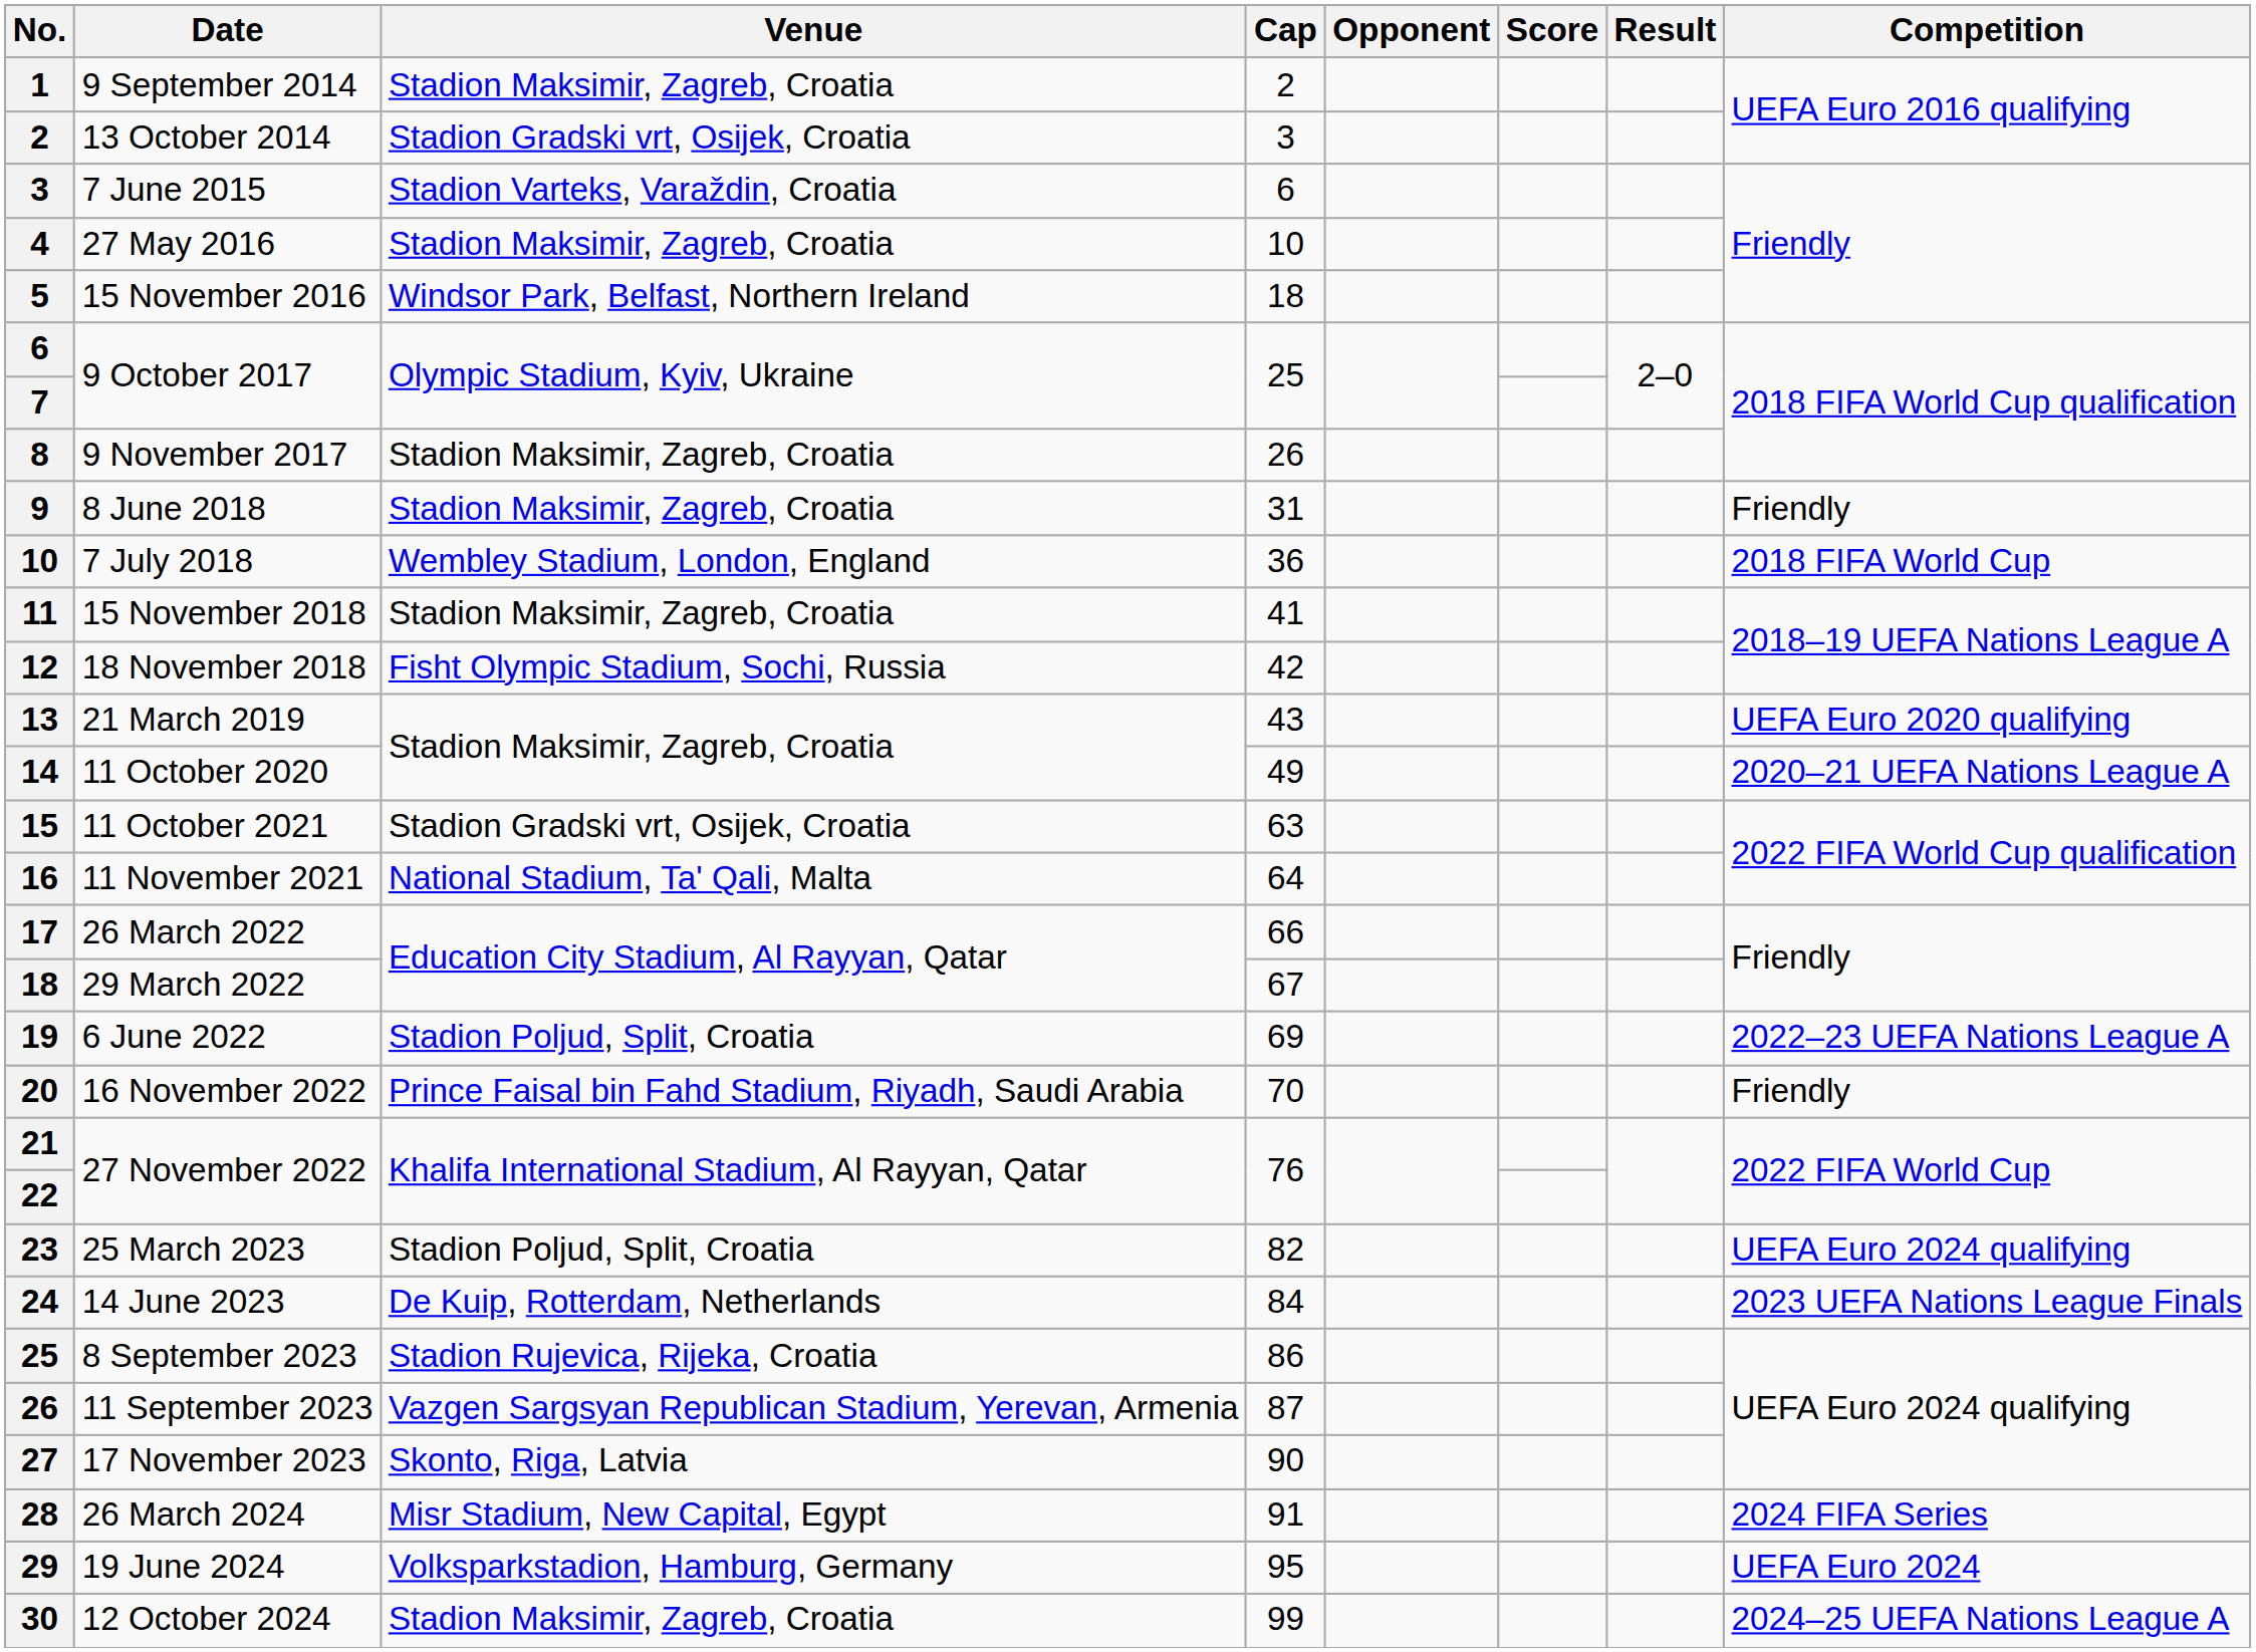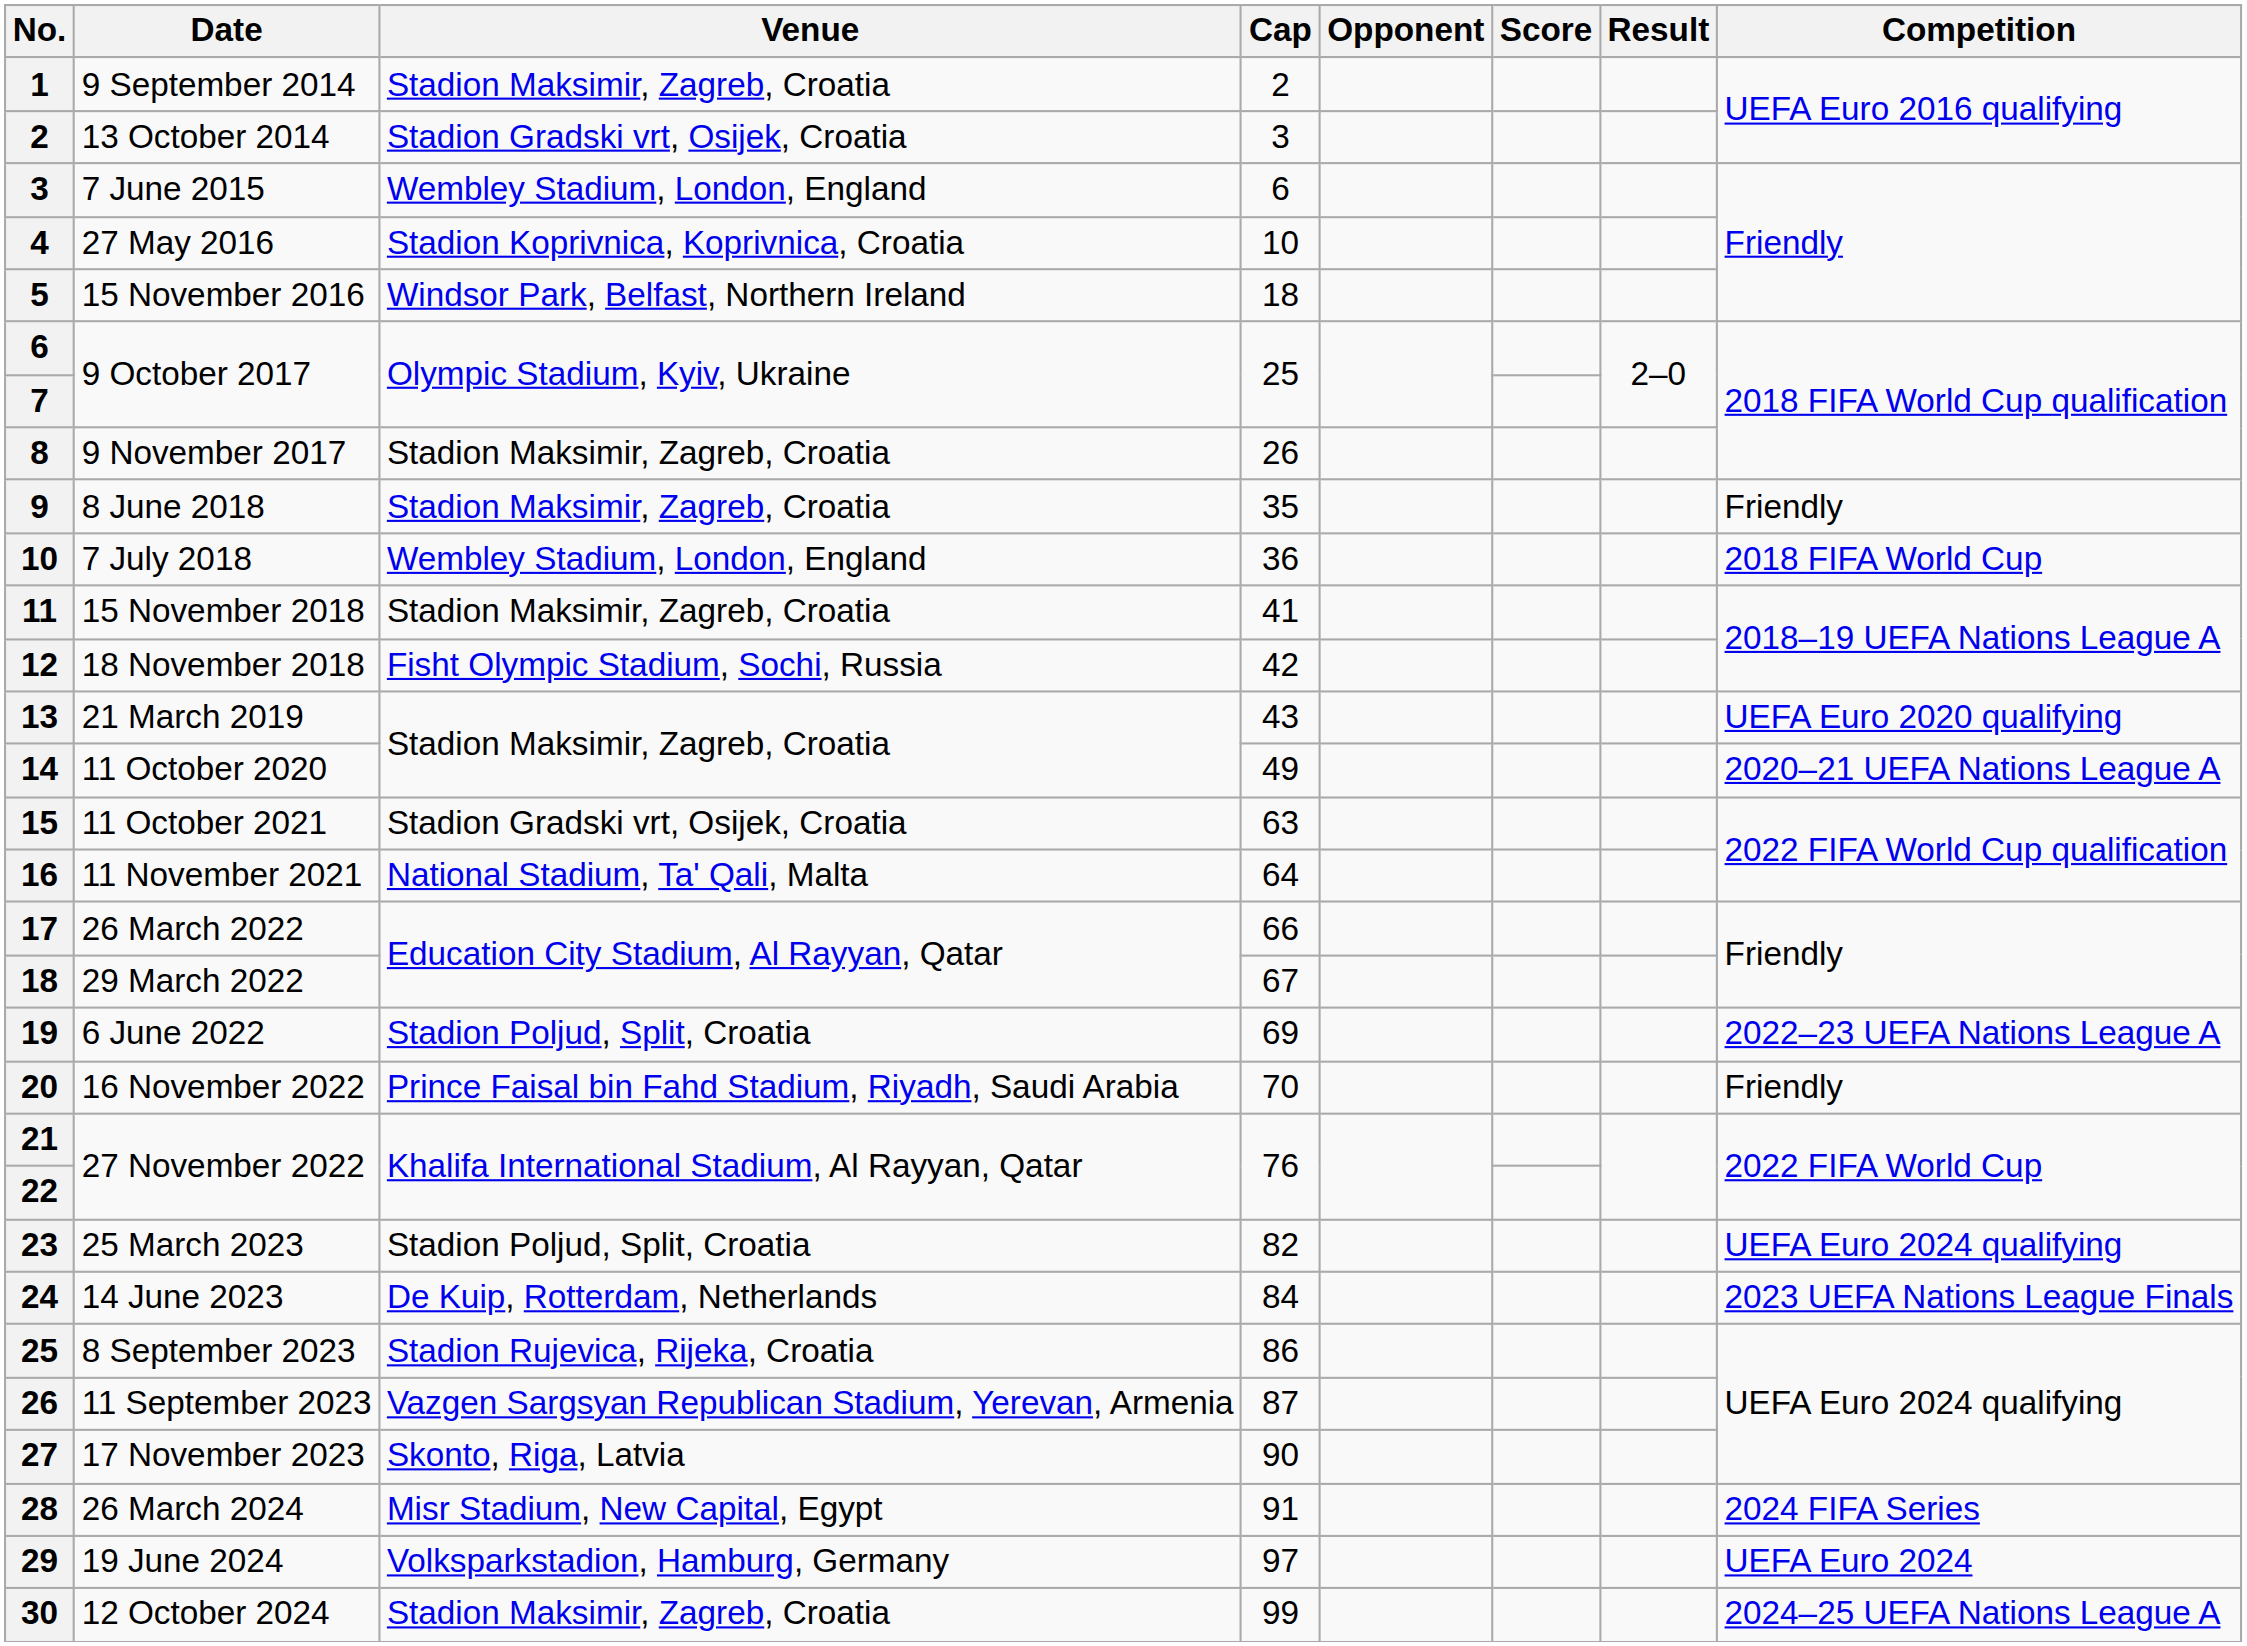7 June 2015 | Venue: Stadion Varteks, Varaždin, Croatia -> Wembley Stadium, London, England
27 May 2016 | Venue: Stadion Maksimir, Zagreb, Croatia -> Stadion Koprivnica, Koprivnica, Croatia
8 June 2018 | Cap: 31 -> 35
19 June 2024 | Cap: 95 -> 97
